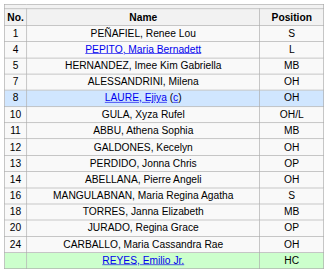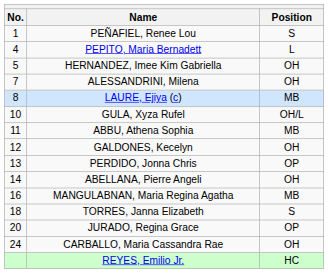HERNANDEZ, Imee Kim Gabriella | Position: MB -> OH
LAURE, Ejiya (c) | Position: OH -> MB
MANGULABNAN, Maria Regina Agatha | Position: S -> MB
TORRES, Janna Elizabeth | Position: MB -> S
